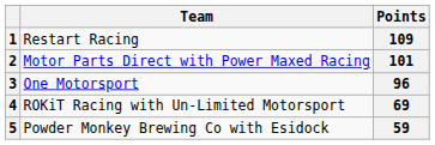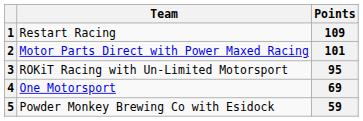3 | Team: One Motorsport -> ROKiT Racing with Un-Limited Motorsport
3 | Points: 96 -> 95
4 | Team: ROKiT Racing with Un-Limited Motorsport -> One Motorsport
